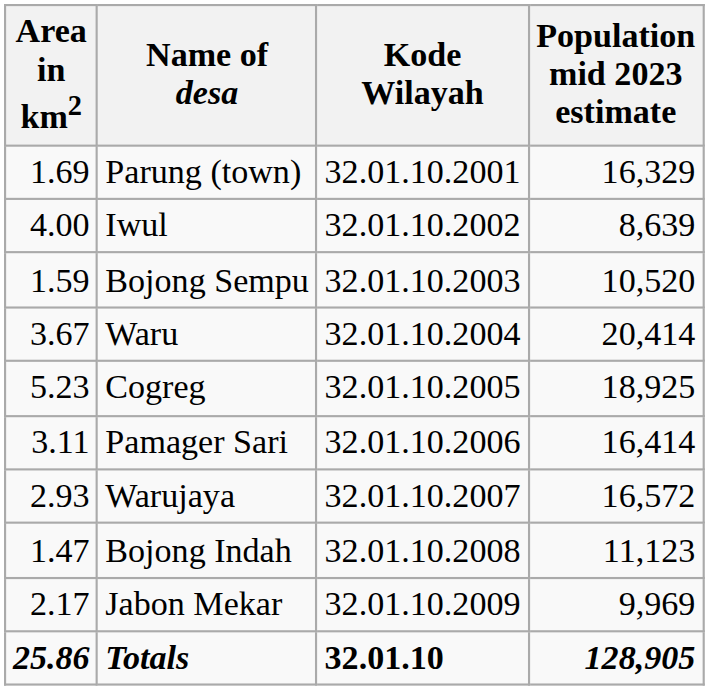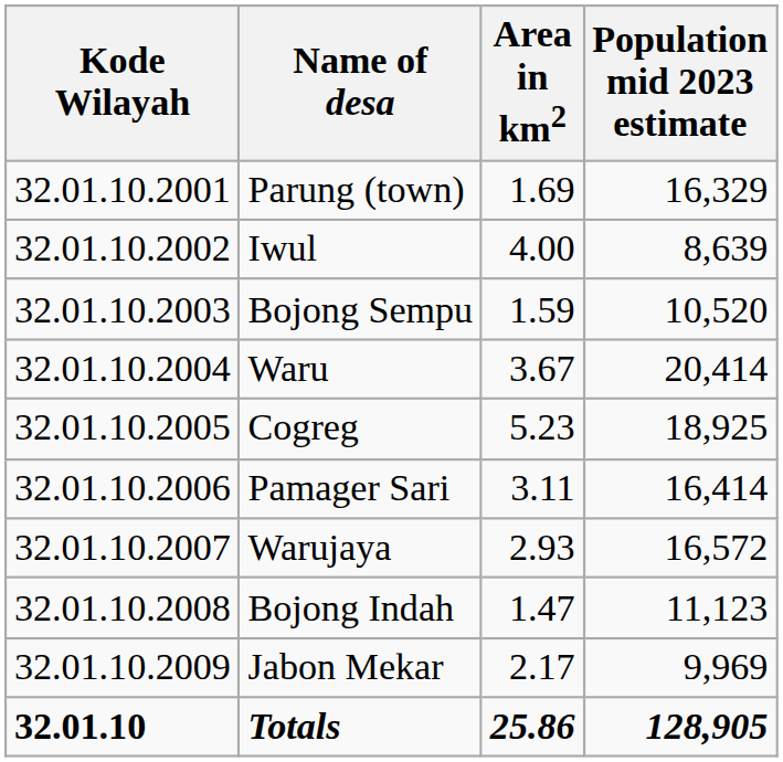columns swapped: Kode Wilayah <-> Area in km2
